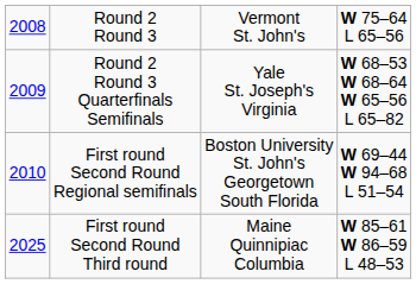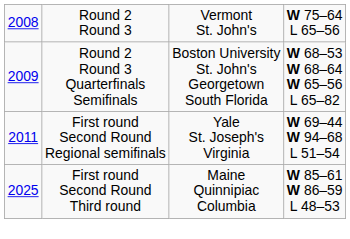Round 2 Round 3 Quarterfinals Semifinals | column 3: Yale St. Joseph's Virginia -> Boston University St. John's Georgetown South Florida
First round Second Round Regional semifinals | column 1: 2010 -> 2011
First round Second Round Regional semifinals | column 3: Boston University St. John's Georgetown South Florida -> Yale St. Joseph's Virginia
